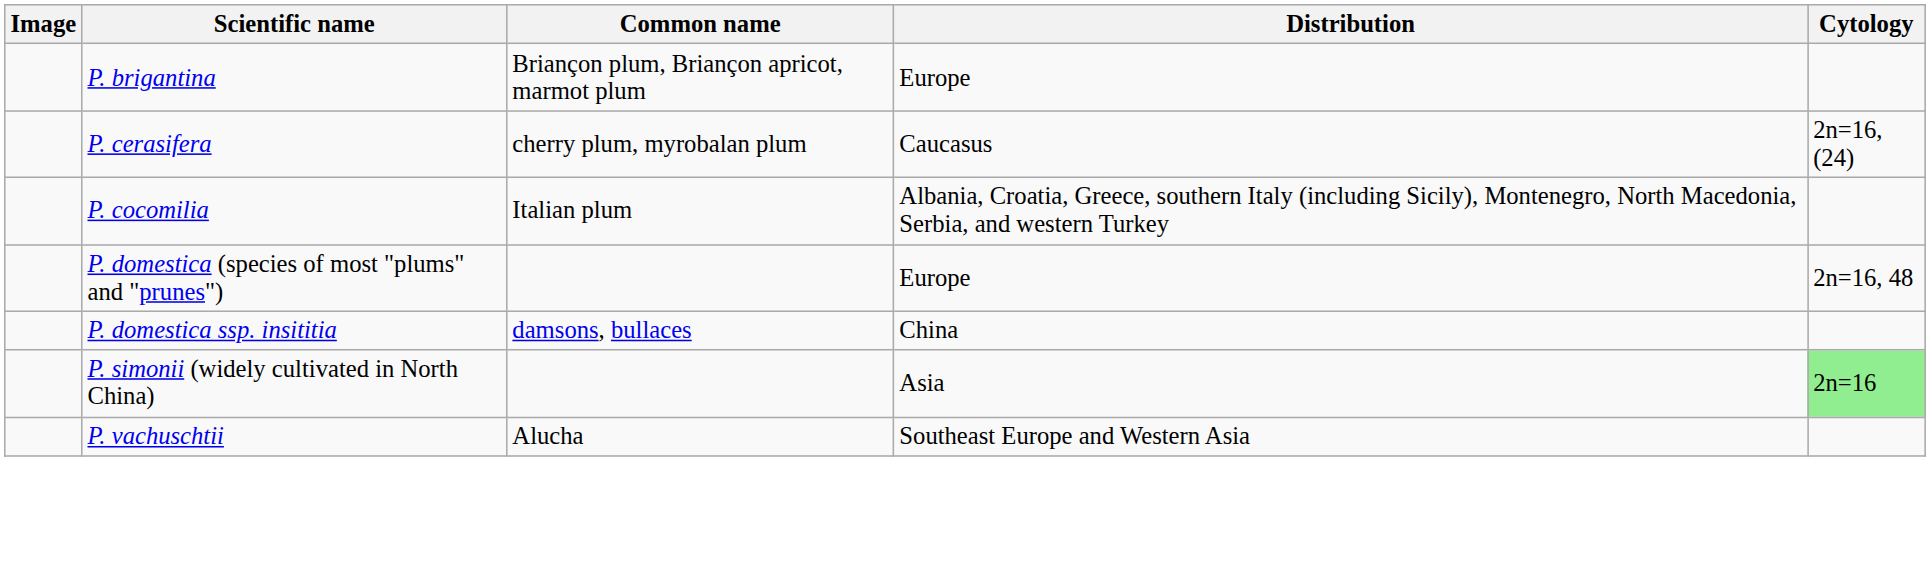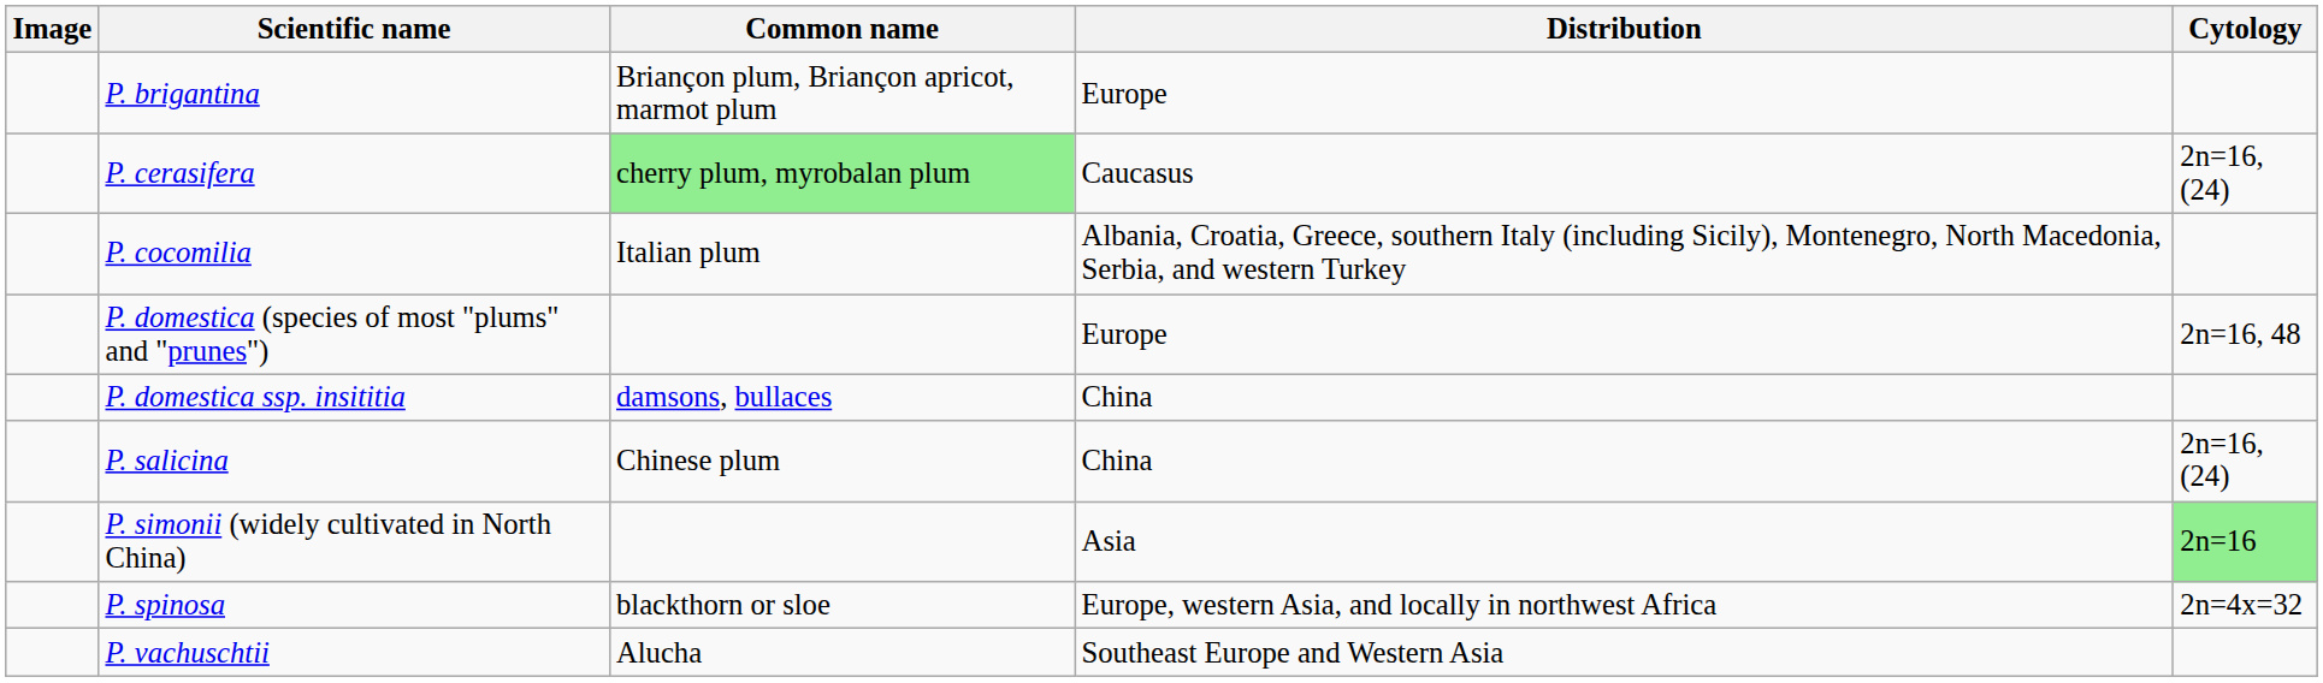P. cerasifera | Common name: no background -> lightgreen background
+ row: P. salicina | Chinese plum | China | 2n=16,(24)
+ row: P. spinosa | blackthorn or sloe | Europe, western Asia, and locally in northwest Africa | 2n=4x=32
